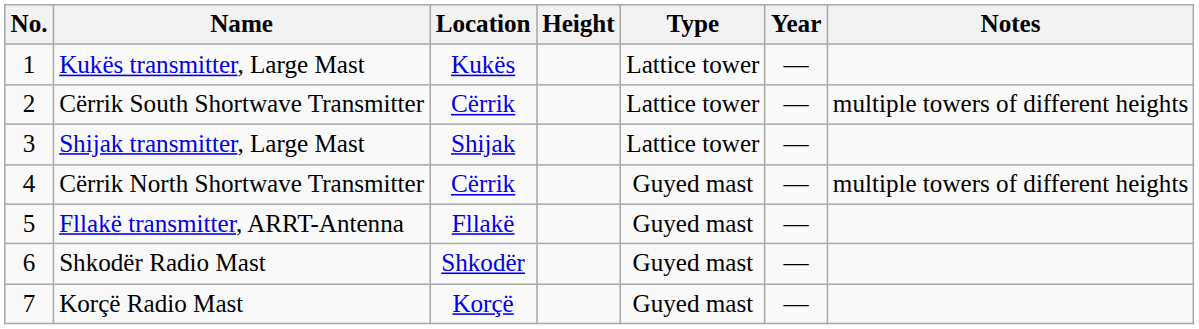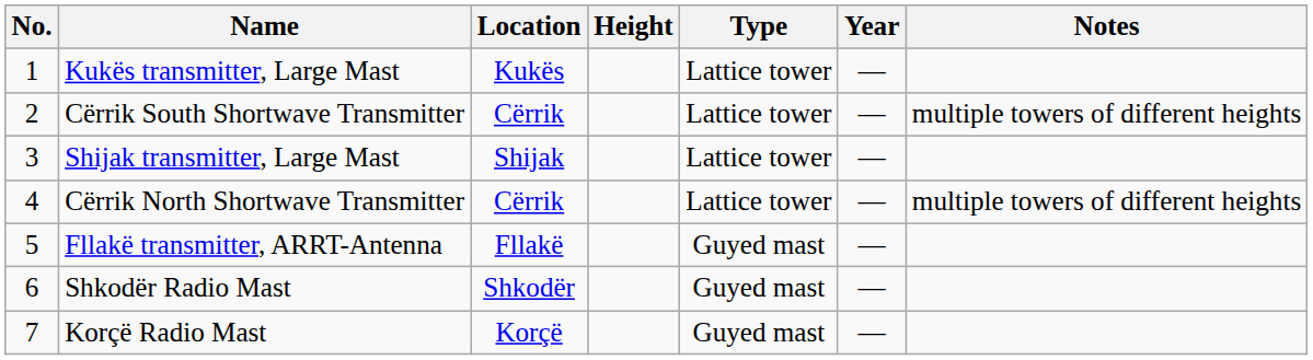Cërrik North Shortwave Transmitter | Type: Guyed mast -> Lattice tower
